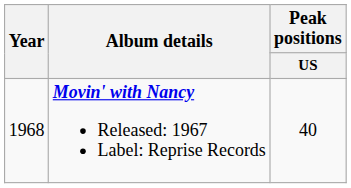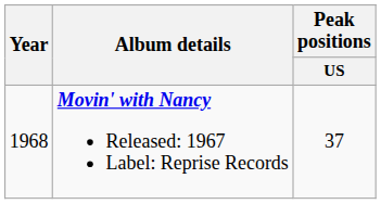Movin' with Nancy Released: 1967 Label: Reprise Records | Peak positions / US: 40 -> 37
